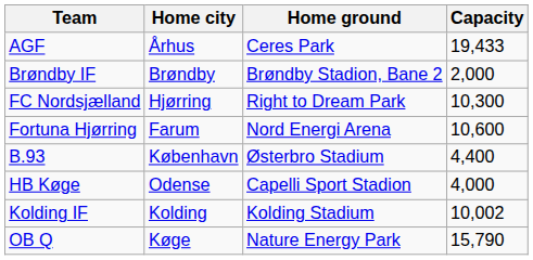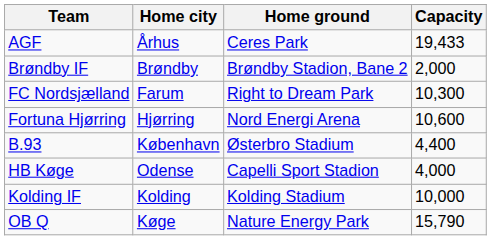FC Nordsjælland | Home city: Hjørring -> Farum
Fortuna Hjørring | Home city: Farum -> Hjørring
Kolding IF | Capacity: 10,002 -> 10,000
